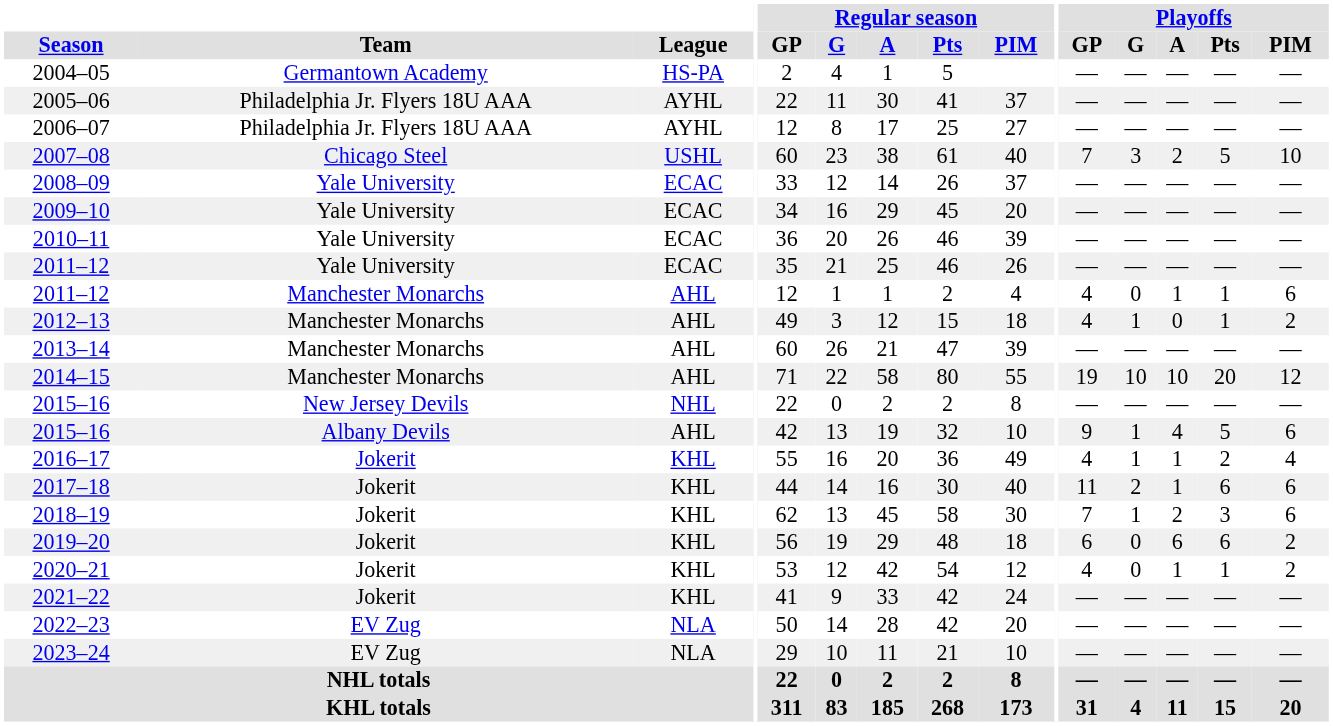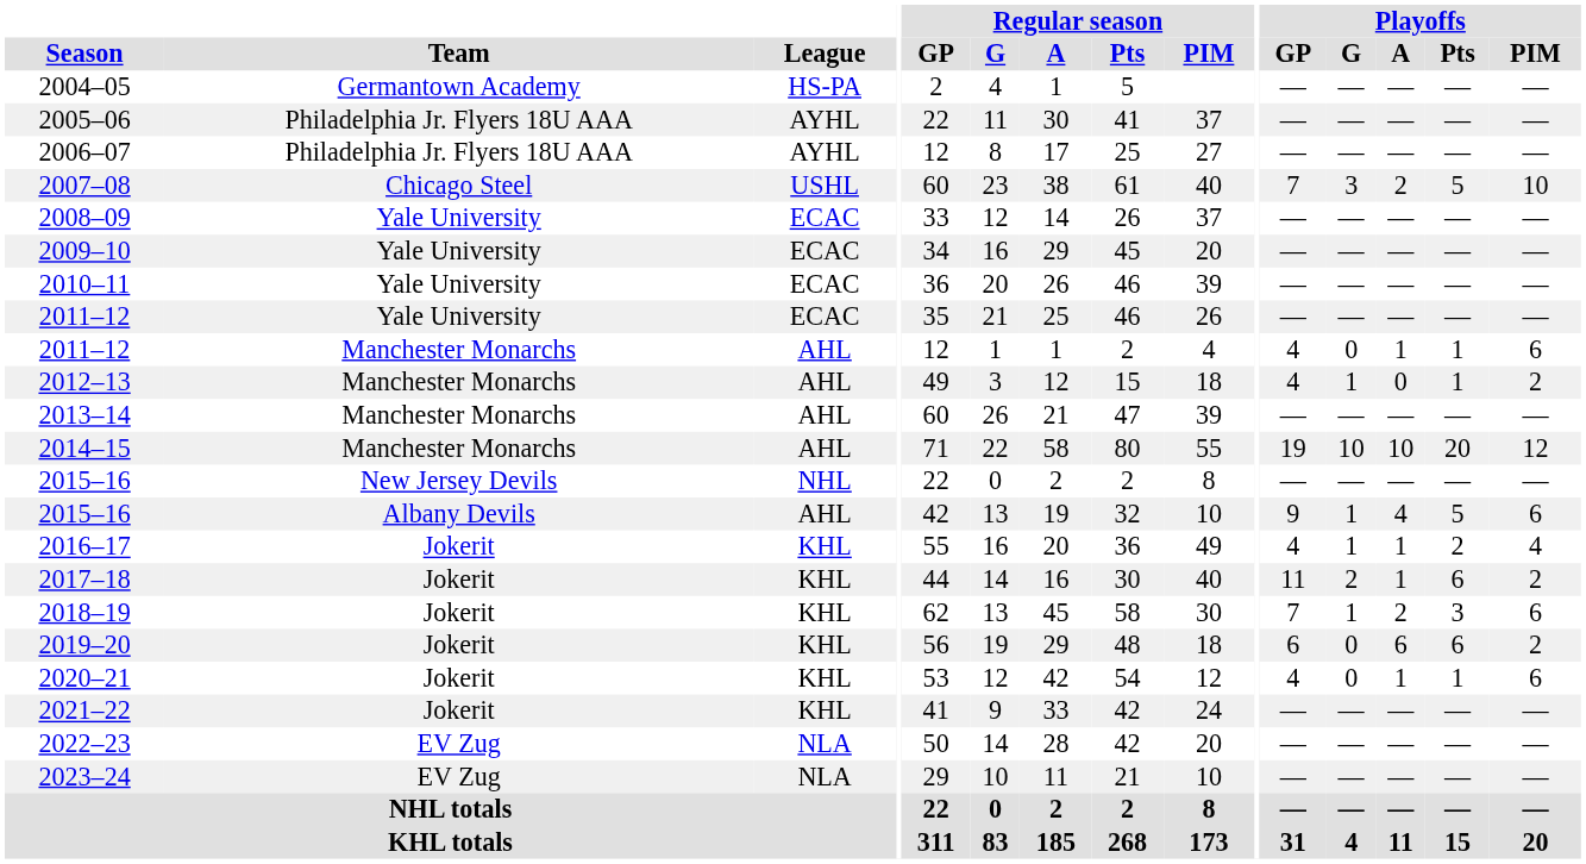2017–18 | Playoffs / PIM: 6 -> 2
2020–21 | Playoffs / PIM: 2 -> 6
